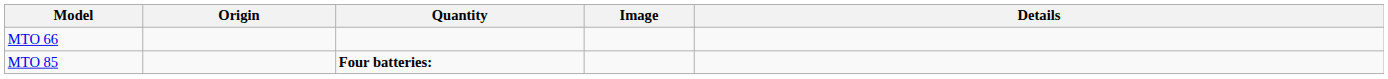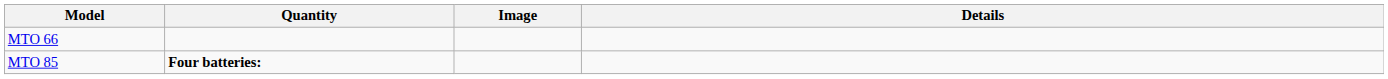- column: Origin
